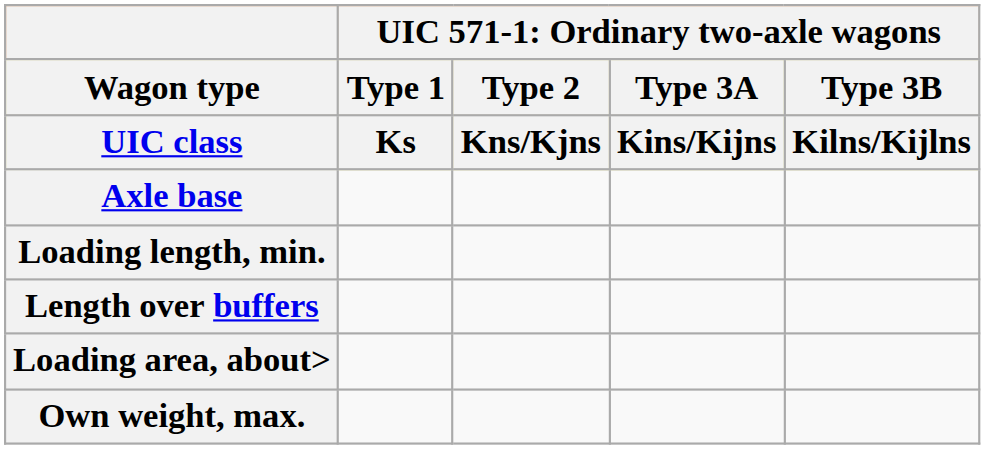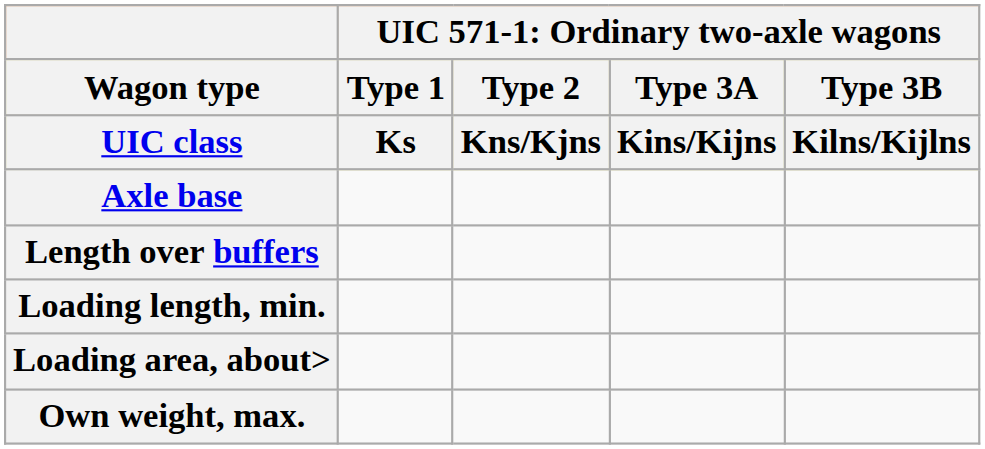rows swapped: Length over buffers <-> Loading length, min.
